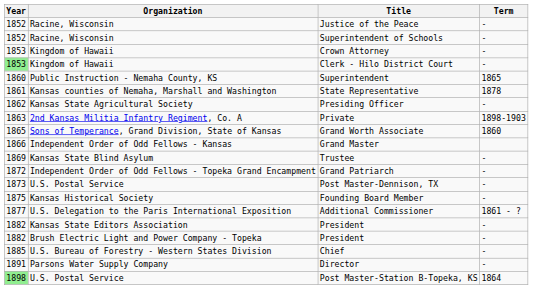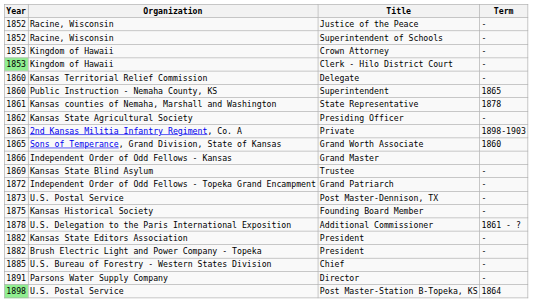+ row: 1860 | Kansas Territorial Relief Commission | Delegate | -
Additional Commissioner | Year: 1877 -> 1878
